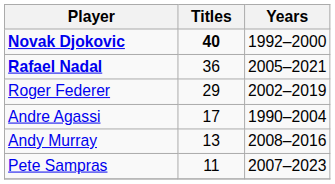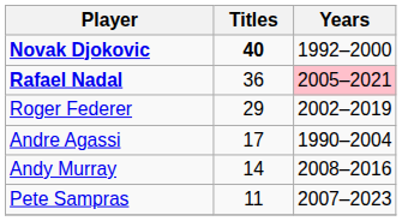Rafael Nadal | Years: no background -> pink background
Andy Murray | Titles: 13 -> 14
